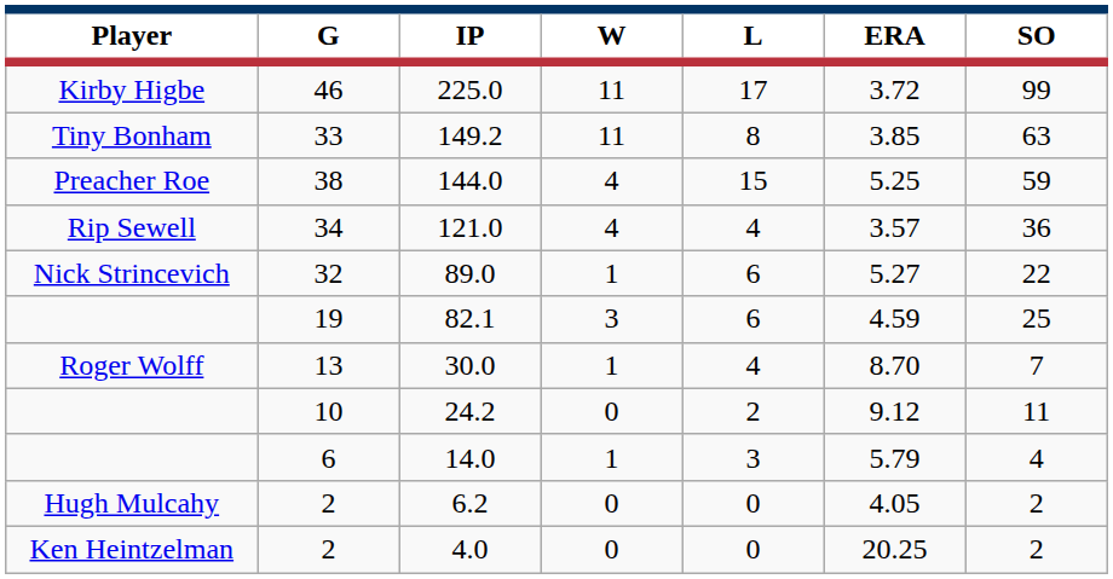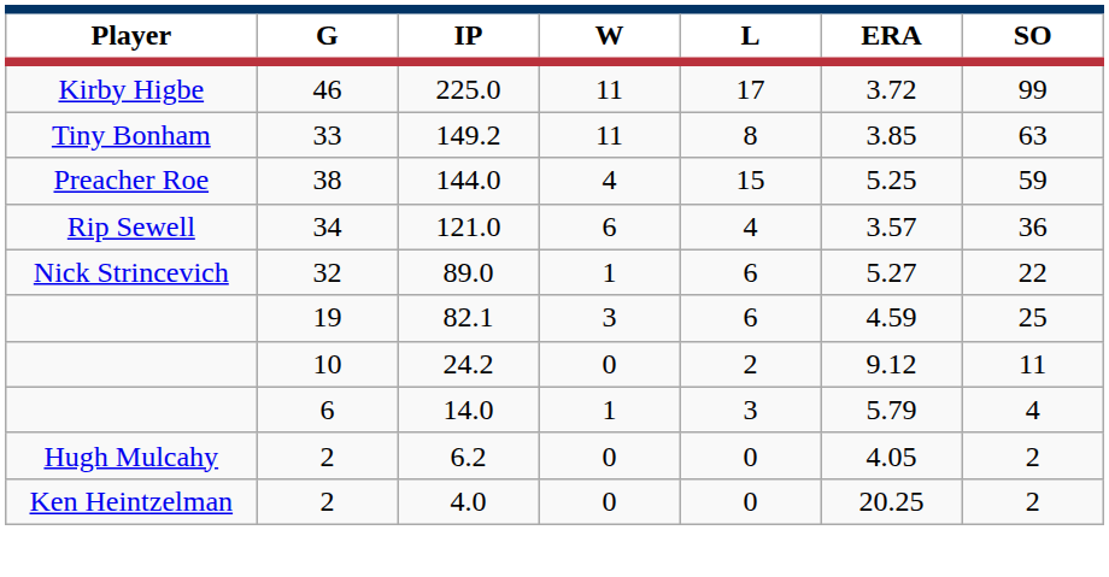121.0 | W: 4 -> 6
- row: Roger Wolff | 13 | 30.0 | 1 | 4 | 8.70 | 7
